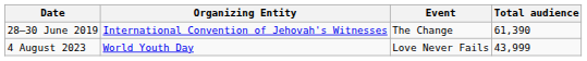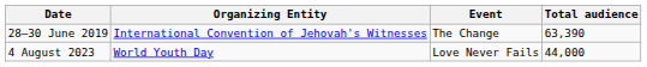28–30 June 2019 | Total audience: 61,390 -> 63,390
4 August 2023 | Total audience: 43,999 -> 44,000
